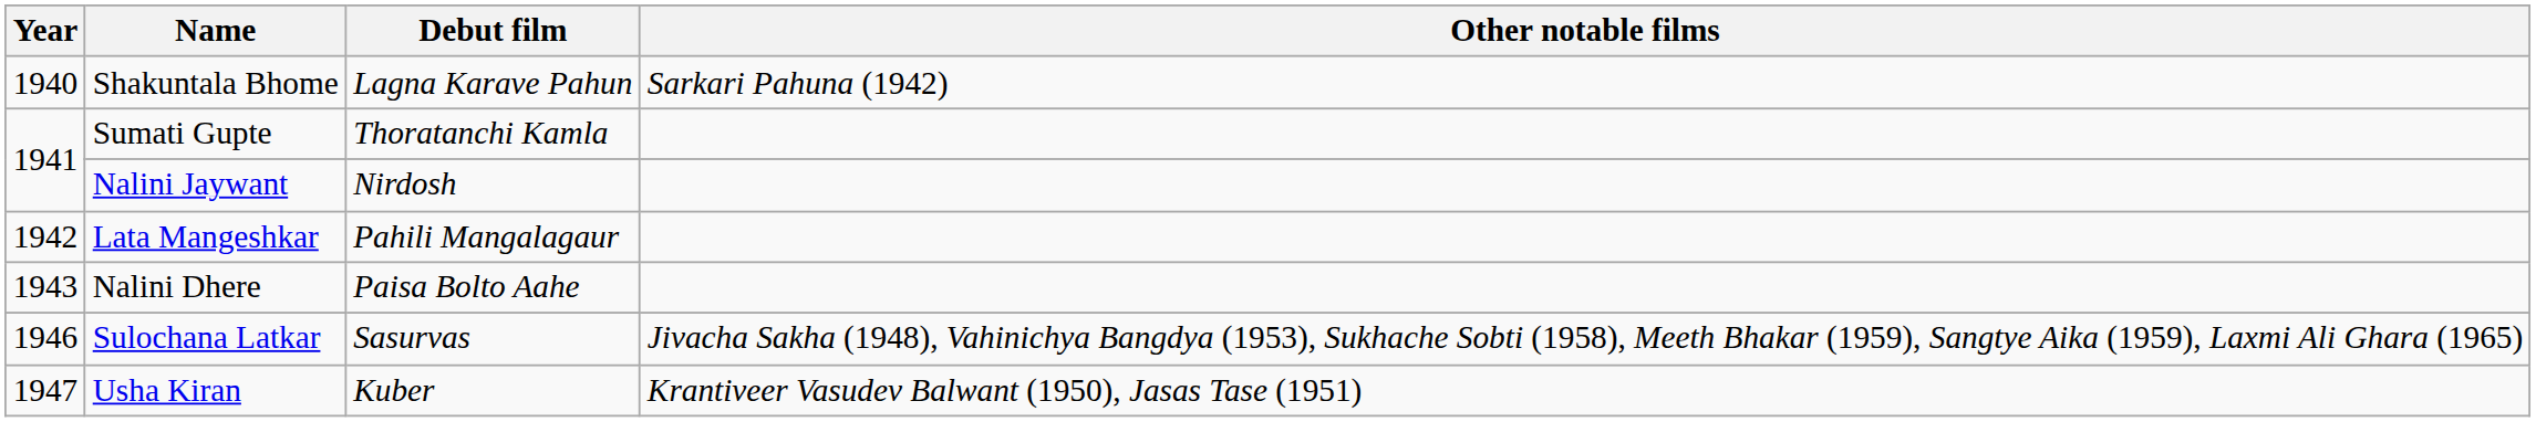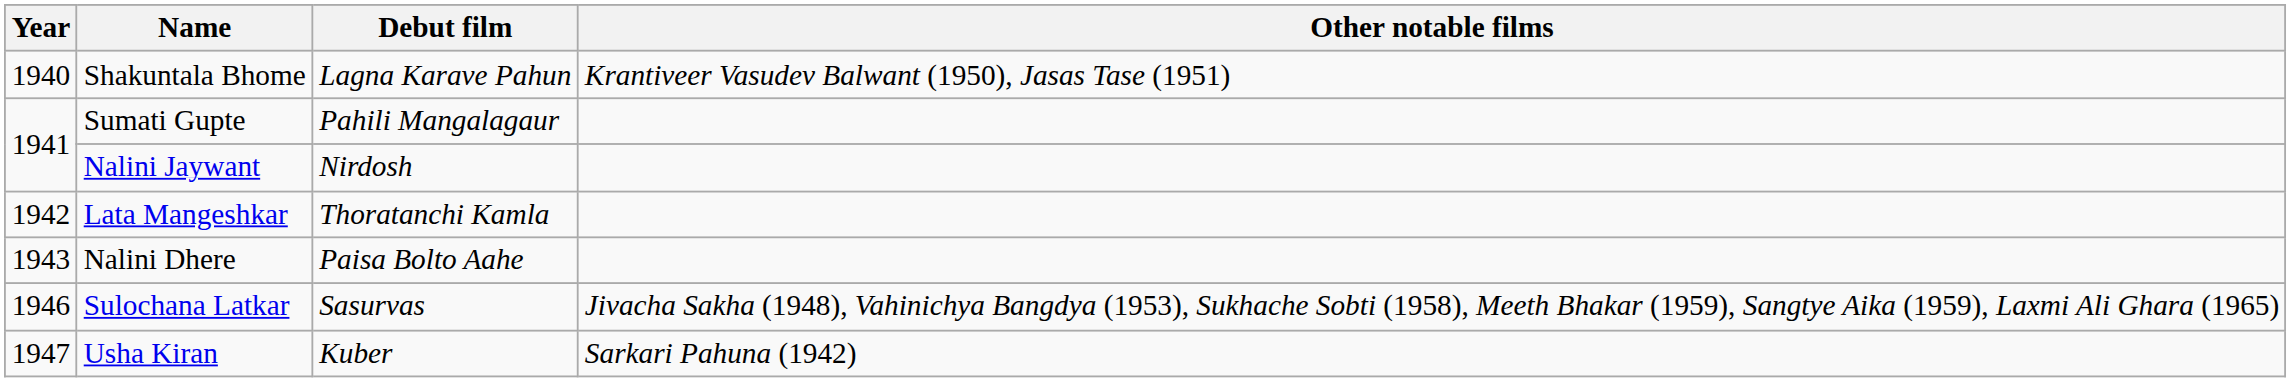Shakuntala Bhome | Other notable films: Sarkari Pahuna (1942) -> Krantiveer Vasudev Balwant (1950), Jasas Tase (1951)
Sumati Gupte | Debut film: Thoratanchi Kamla -> Pahili Mangalagaur
Lata Mangeshkar | Debut film: Pahili Mangalagaur -> Thoratanchi Kamla
Usha Kiran | Other notable films: Krantiveer Vasudev Balwant (1950), Jasas Tase (1951) -> Sarkari Pahuna (1942)
